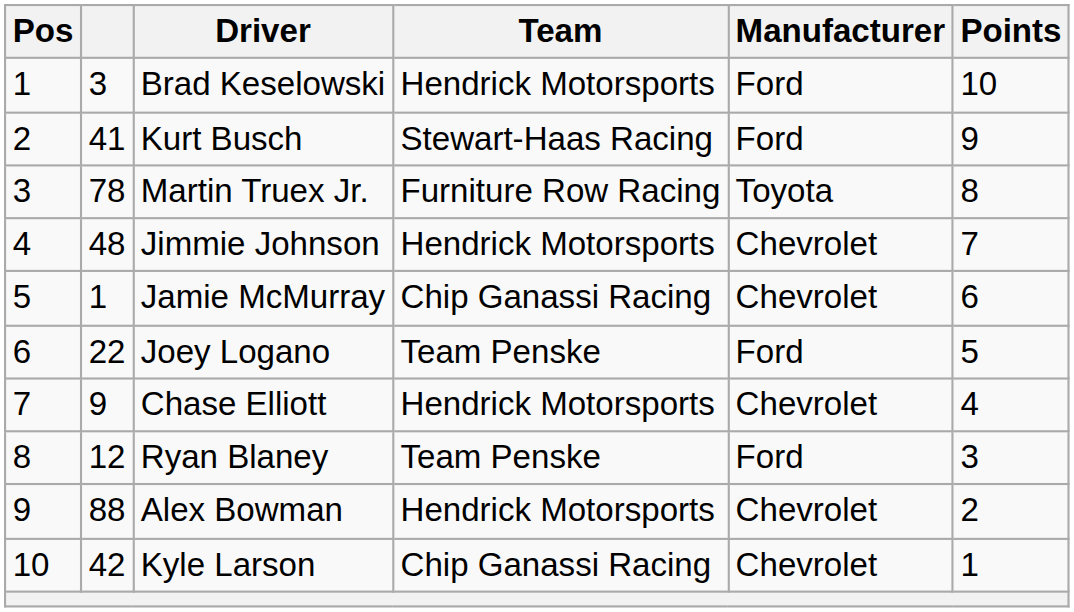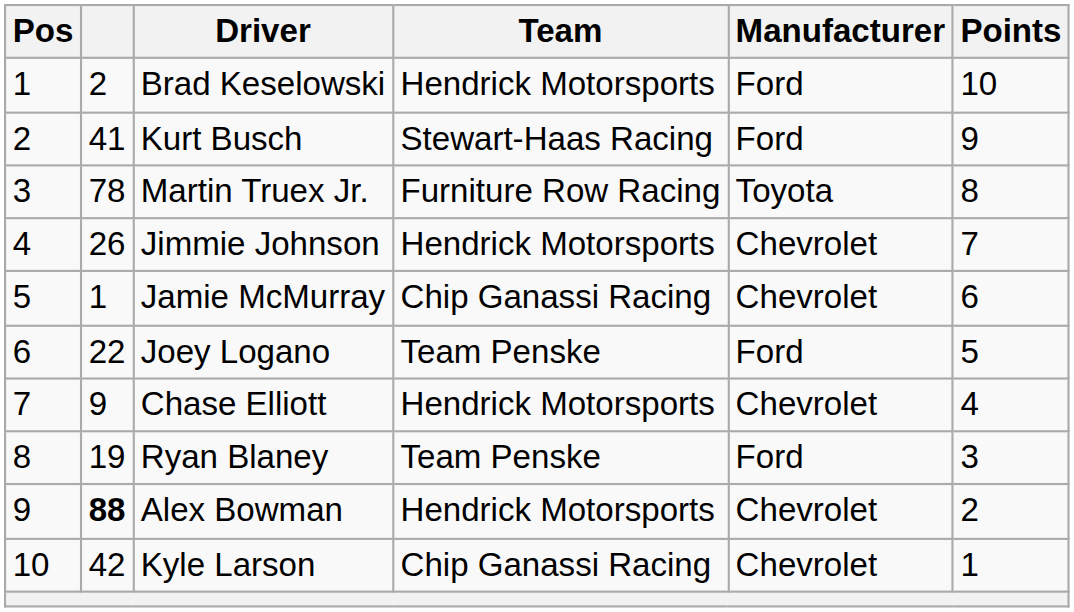Brad Keselowski | column 2: 3 -> 2
Jimmie Johnson | column 2: 48 -> 26
Ryan Blaney | column 2: 12 -> 19
Alex Bowman | column 2: normal -> bold
